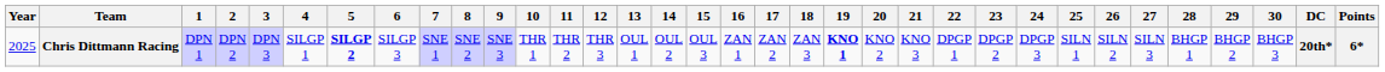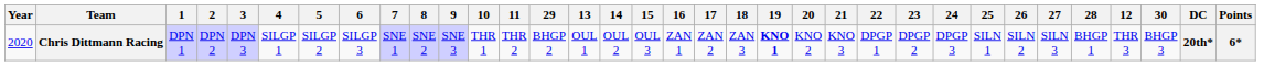columns swapped: 12 <-> 29
Chris Dittmann Racing | Year: 2025 -> 2020
Chris Dittmann Racing | 5: bold -> normal
